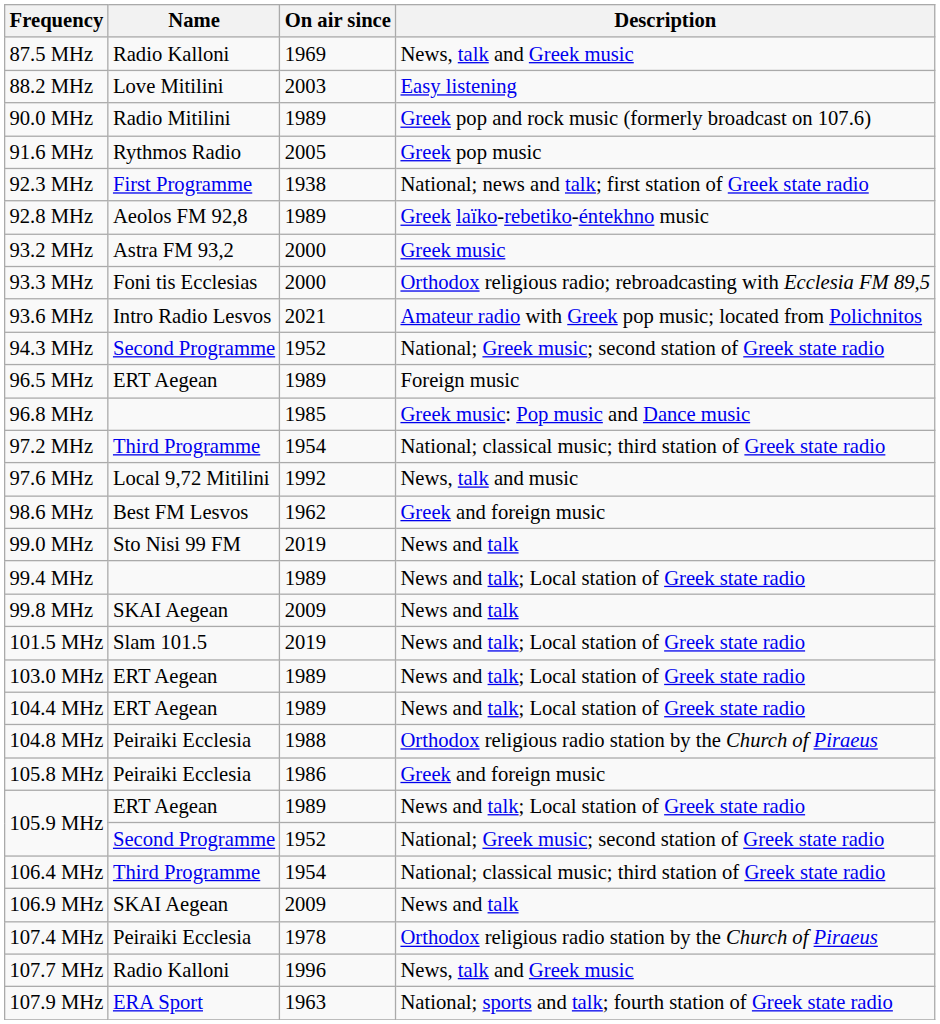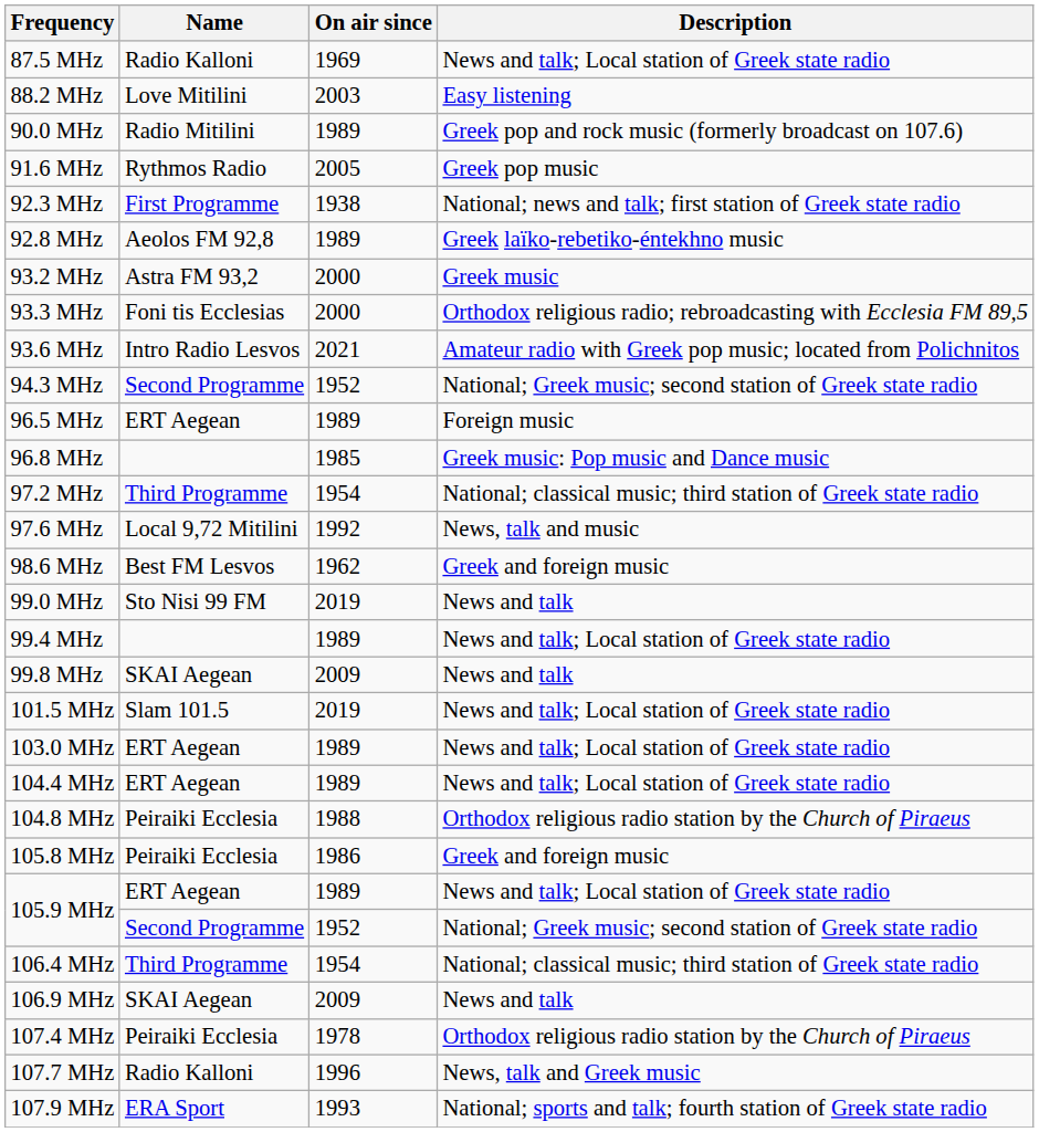87.5 MHz | Description: News, talk and Greek music -> News and talk; Local station of Greek state radio
107.9 MHz | On air since: 1963 -> 1993
